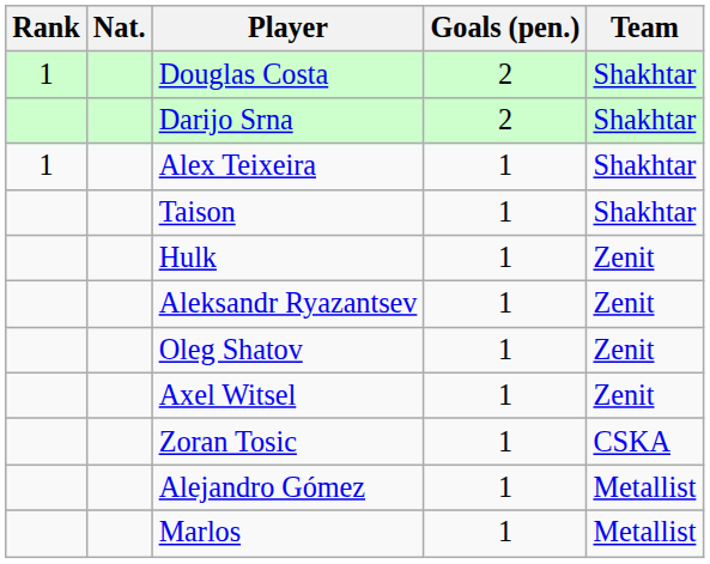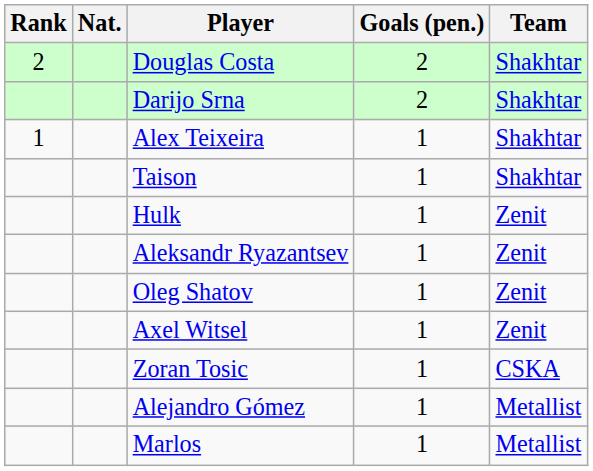Douglas Costa | Rank: 1 -> 2
